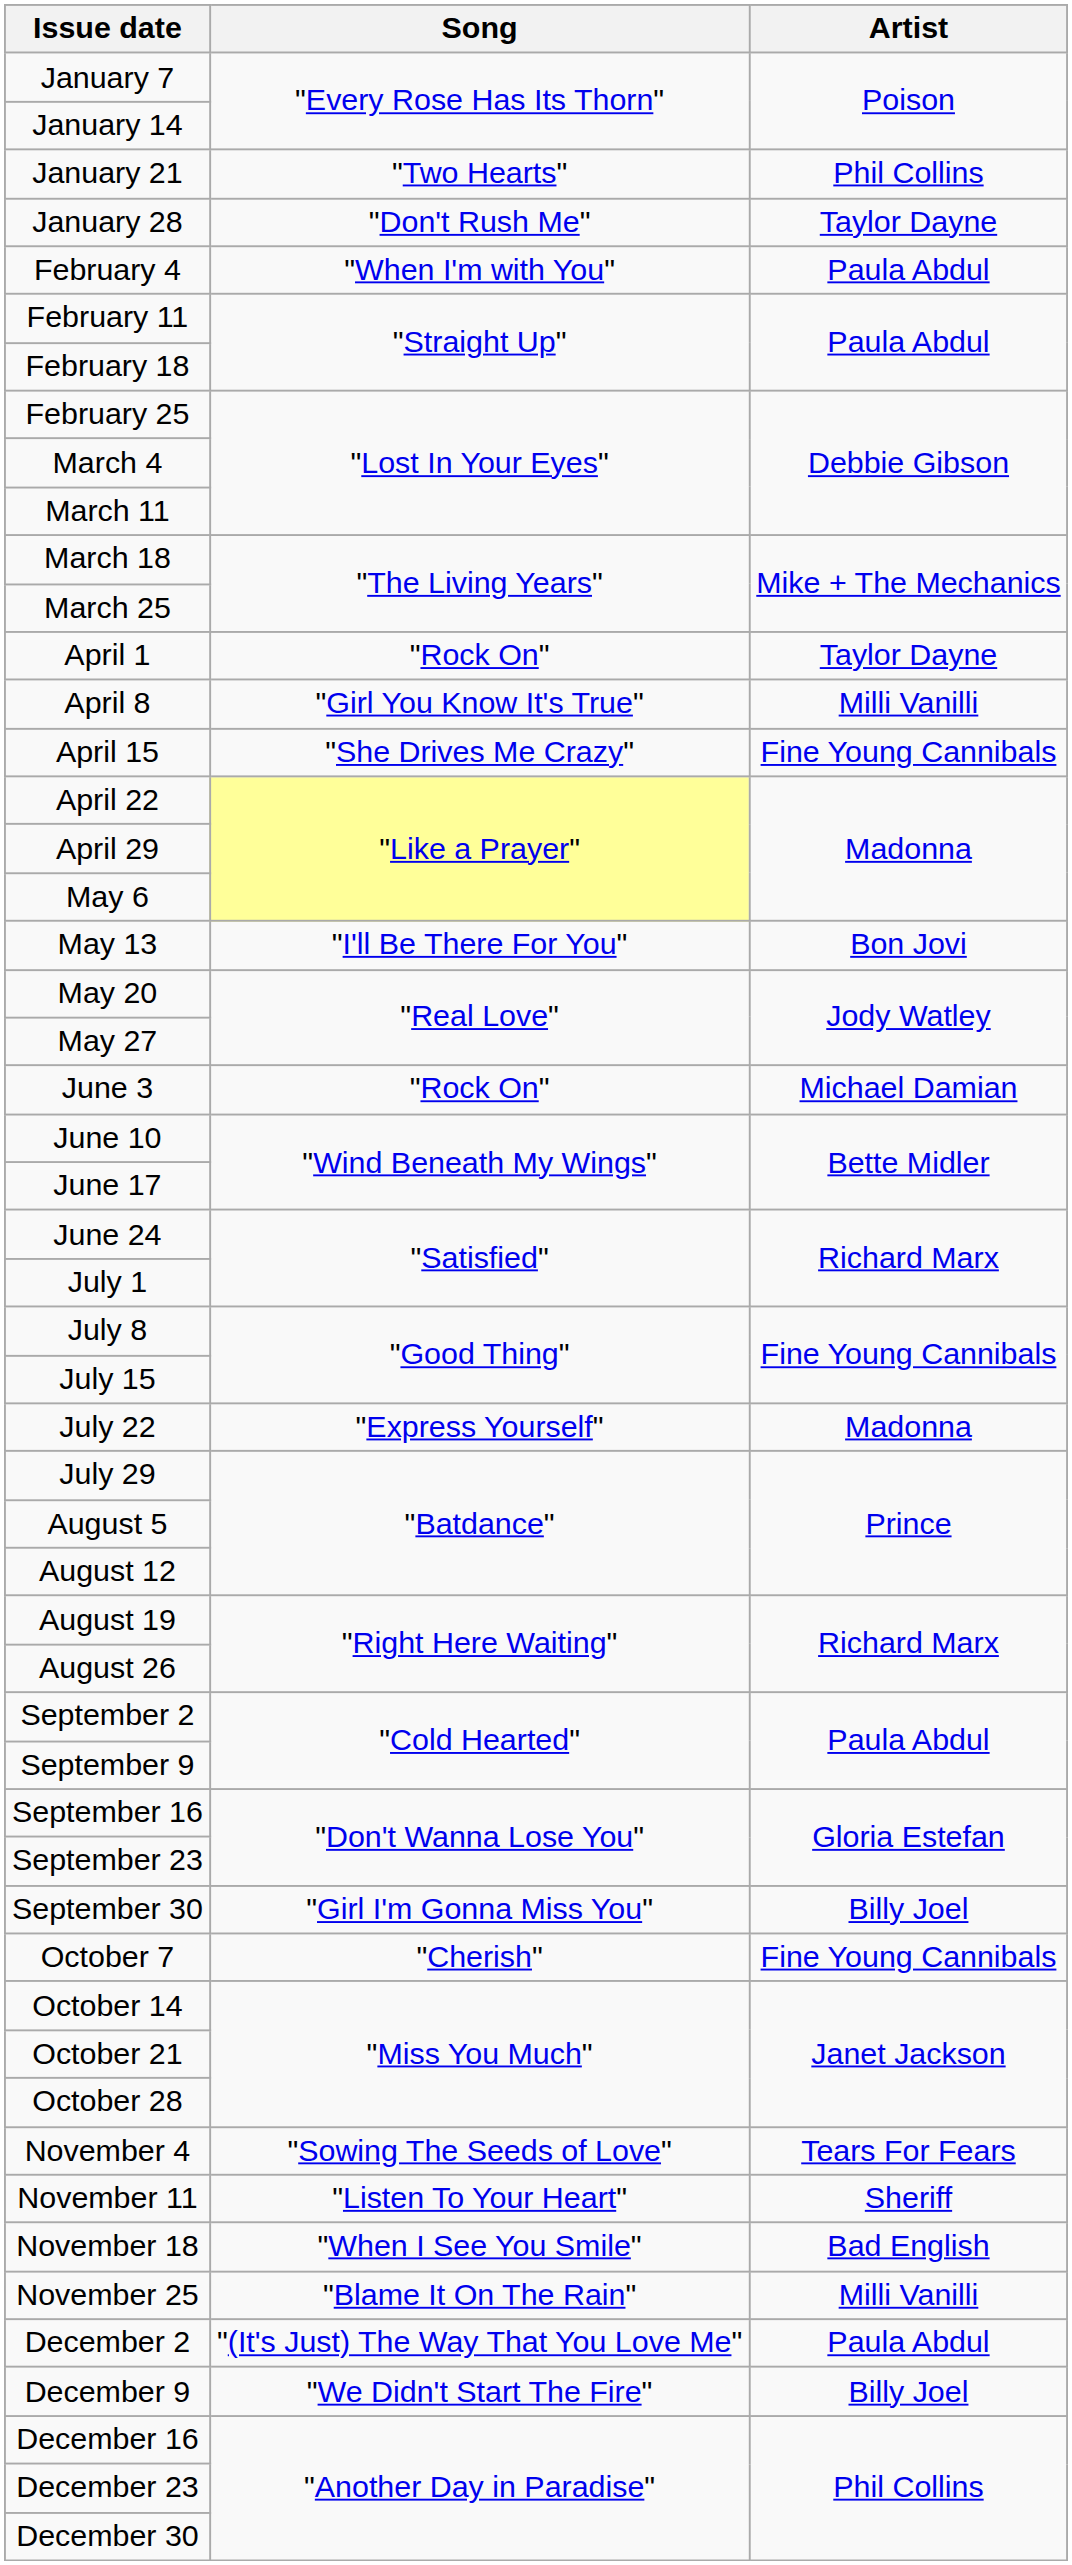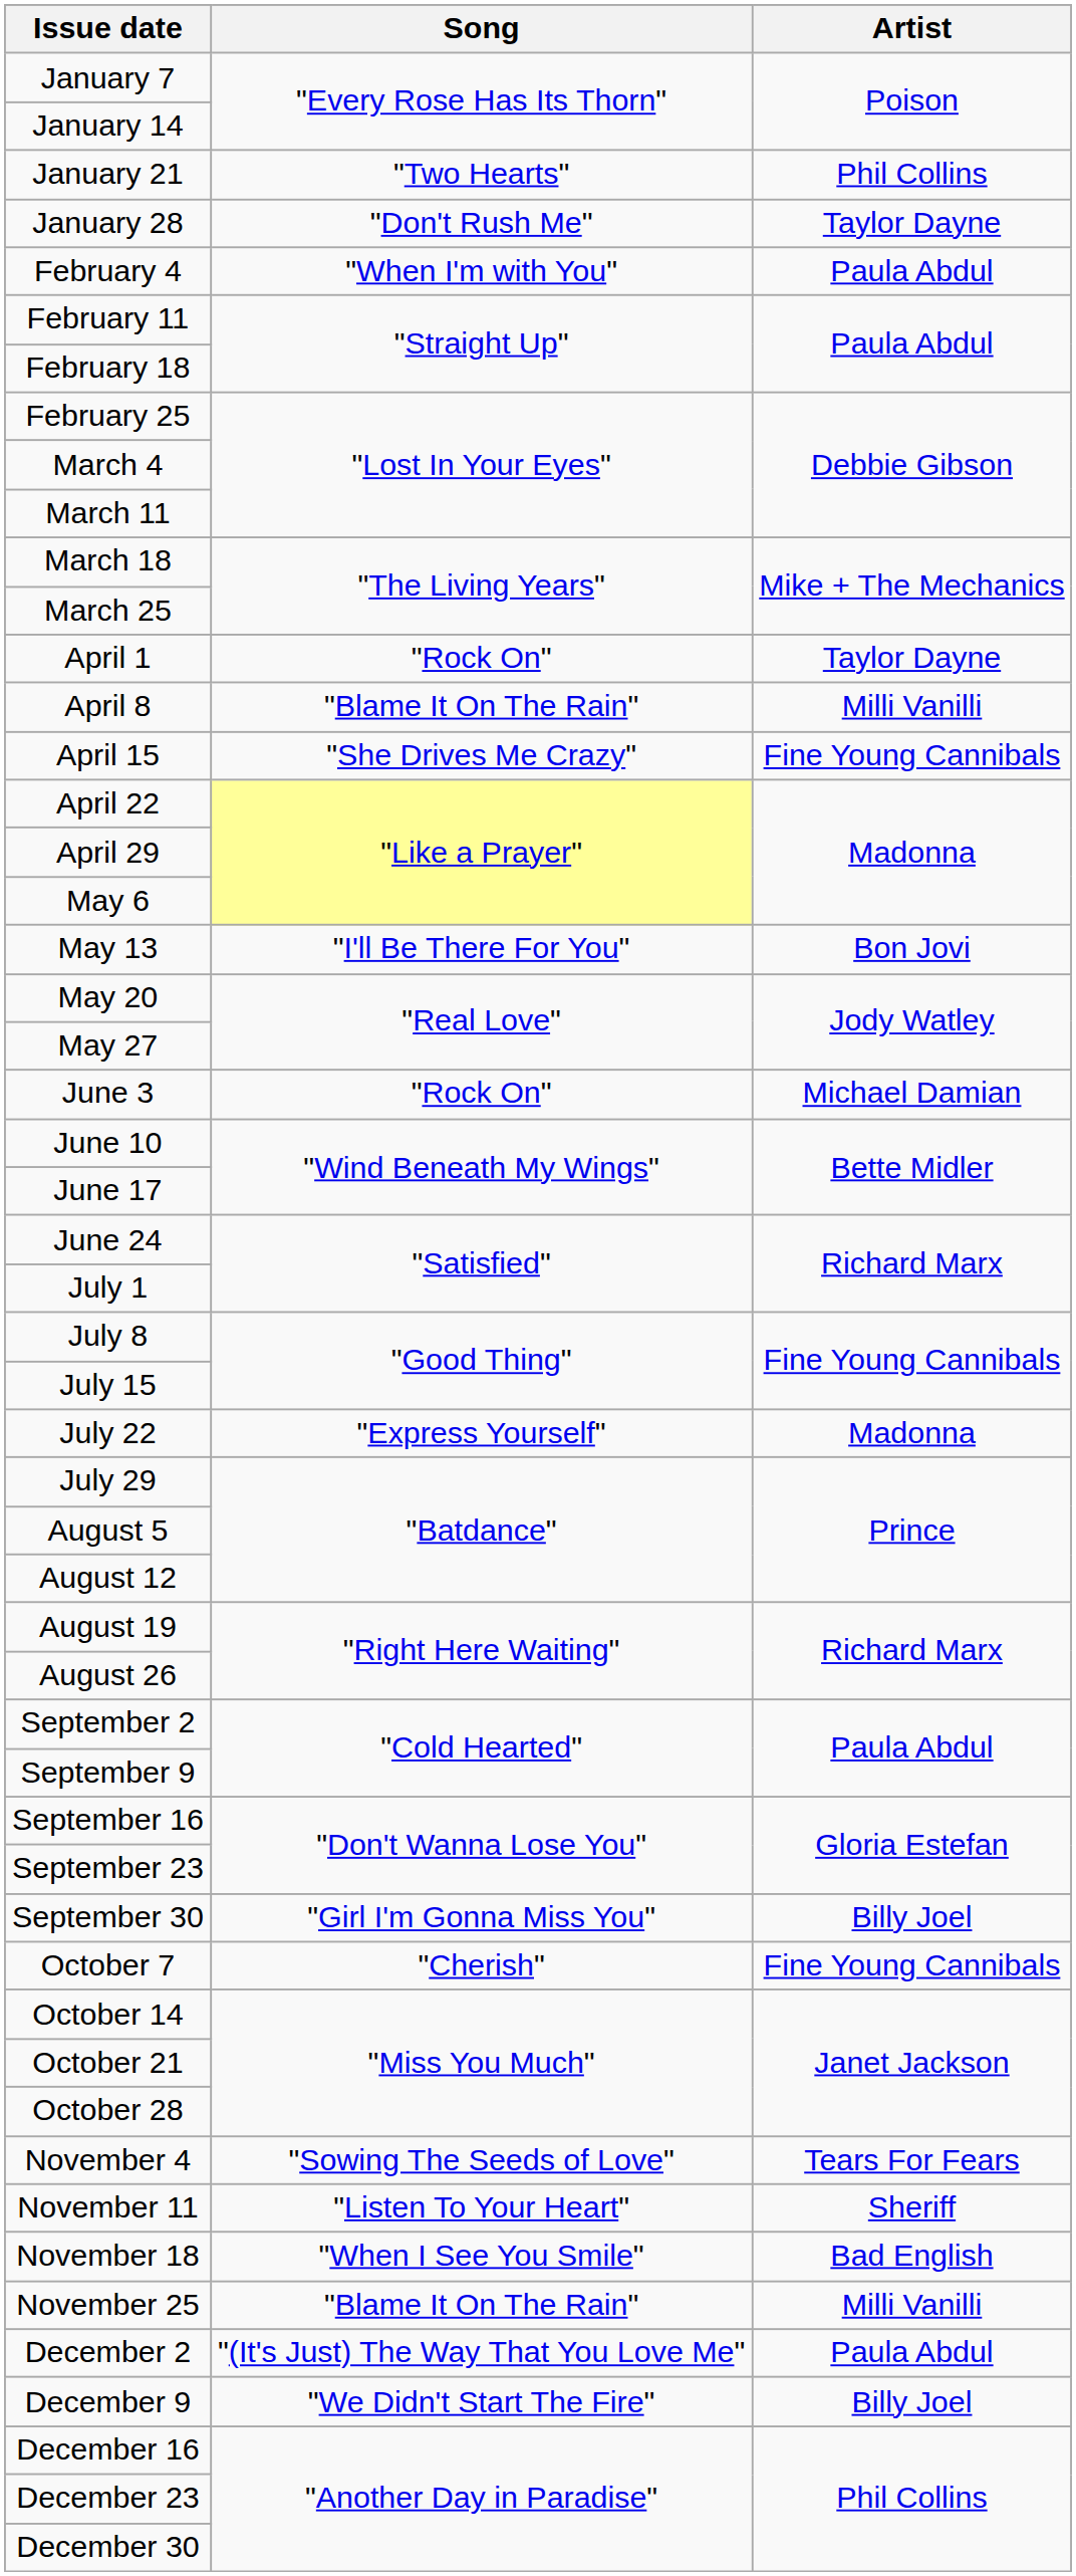April 8 | Song: "Girl You Know It's True" -> "Blame It On The Rain"
